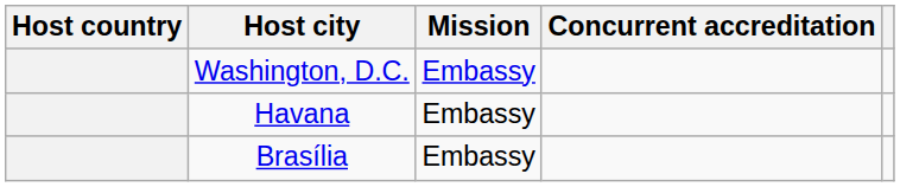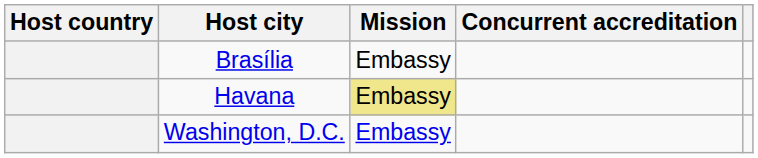rows swapped: Brasília <-> Washington, D.C.
Havana | Mission: no background -> khaki background
